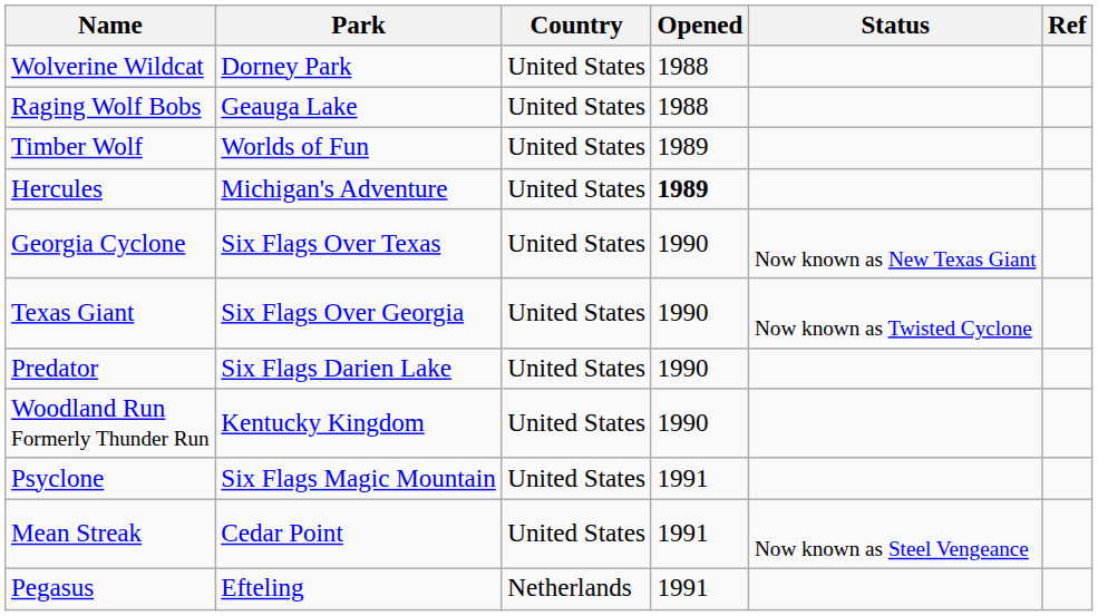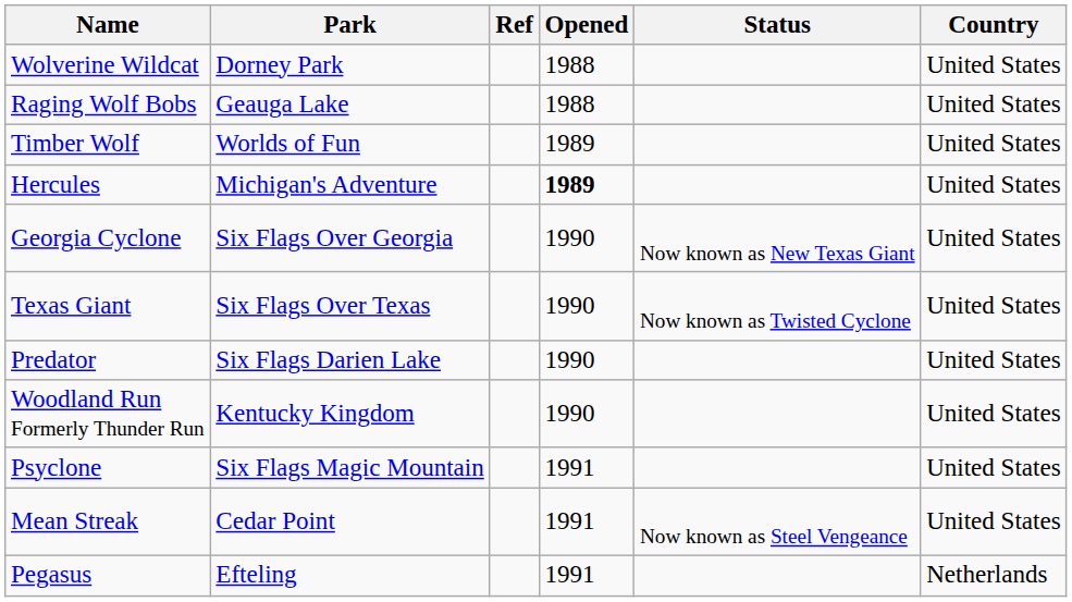columns swapped: Country <-> Ref
Georgia Cyclone | Park: Six Flags Over Texas -> Six Flags Over Georgia
Texas Giant | Park: Six Flags Over Georgia -> Six Flags Over Texas
